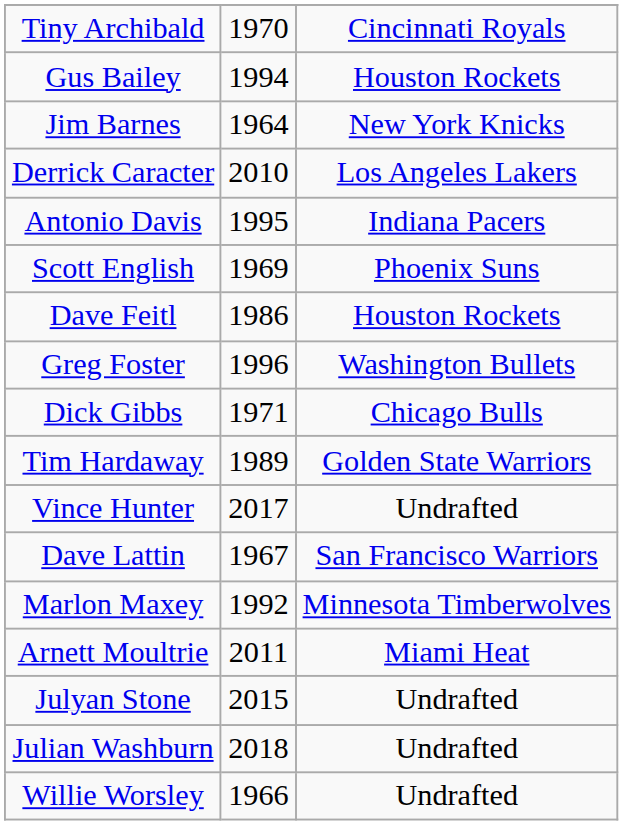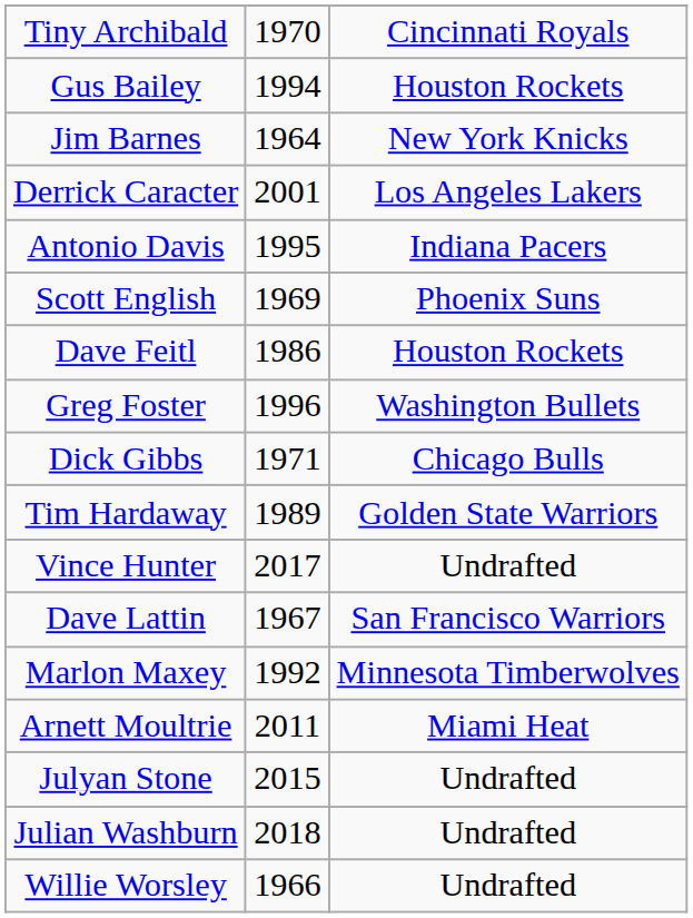Derrick Caracter | column 2: 2010 -> 2001
